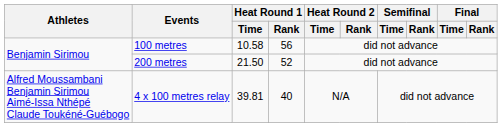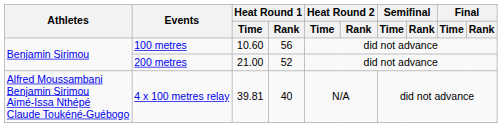100 metres | Heat Round 1 / Time: 10.58 -> 10.60
200 metres | Heat Round 1 / Time: 21.50 -> 21.00
